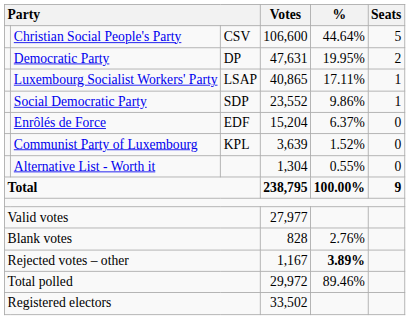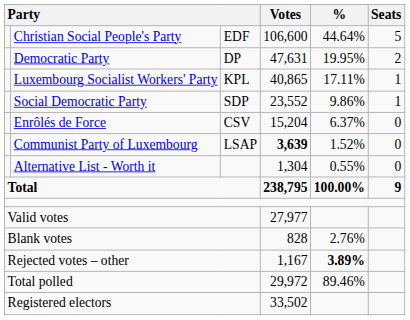Christian Social People's Party | column 3: CSV -> EDF
Luxembourg Socialist Workers' Party | column 3: LSAP -> KPL
Enrôlés de Force | column 3: EDF -> CSV
Communist Party of Luxembourg | column 3: KPL -> LSAP
Communist Party of Luxembourg | Votes: normal -> bold
